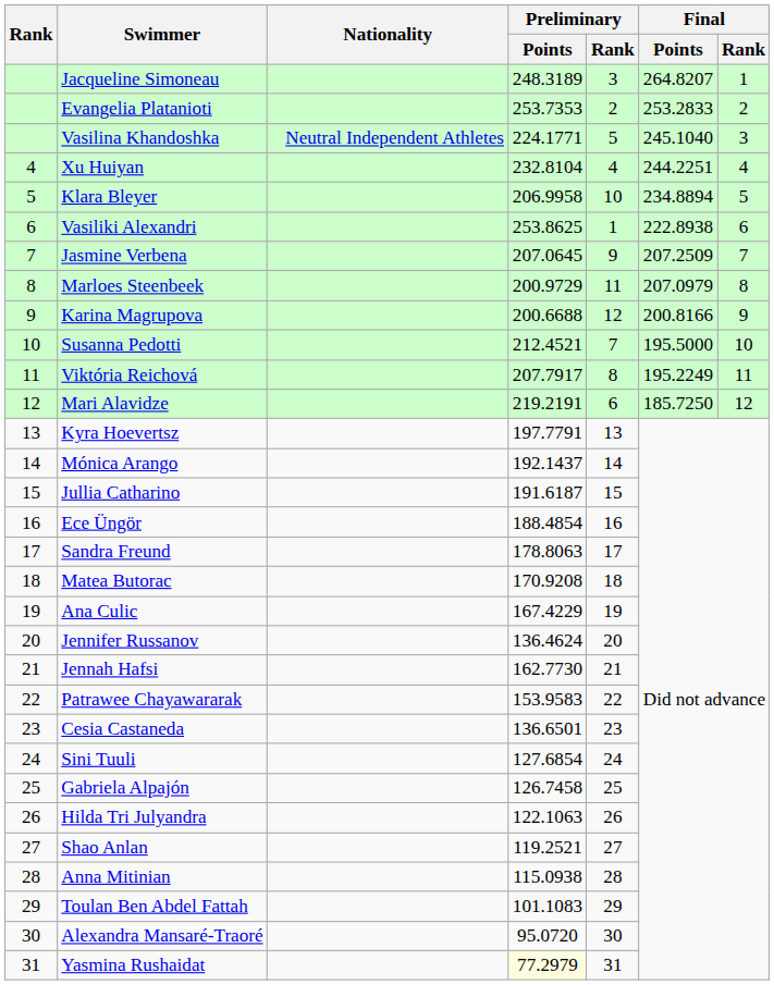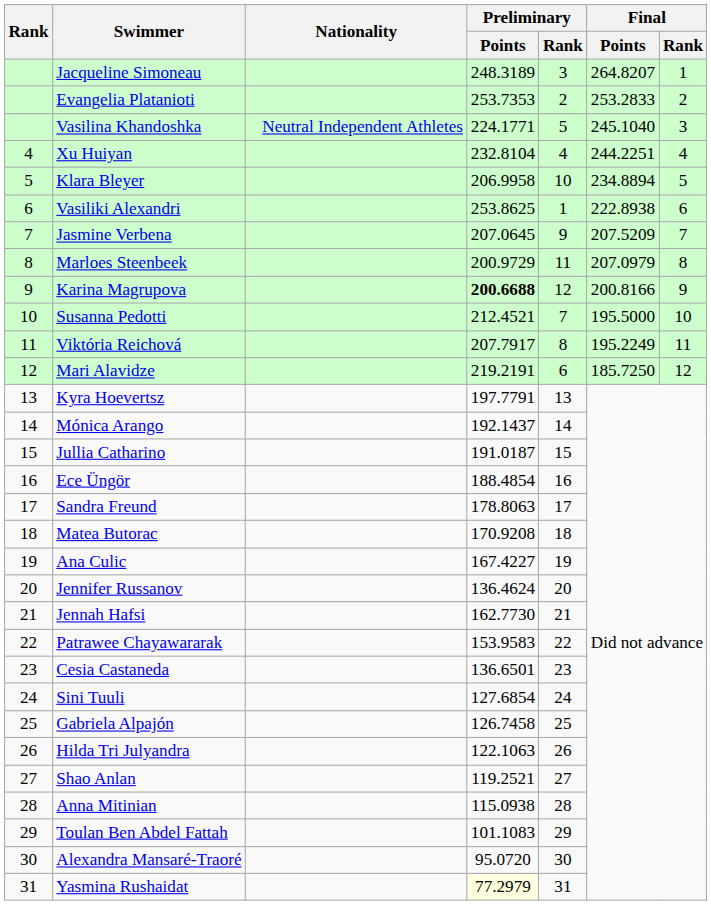Jasmine Verbena | Final / Points: 207.2509 -> 207.5209
Karina Magrupova | Preliminary / Points: normal -> bold
Jullia Catharino | Preliminary / Points: 191.6187 -> 191.0187
Ana Culic | Preliminary / Points: 167.4229 -> 167.4227
